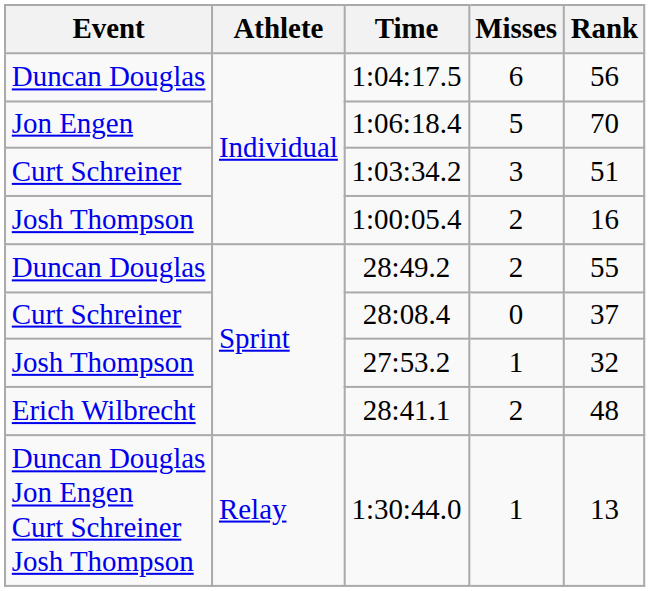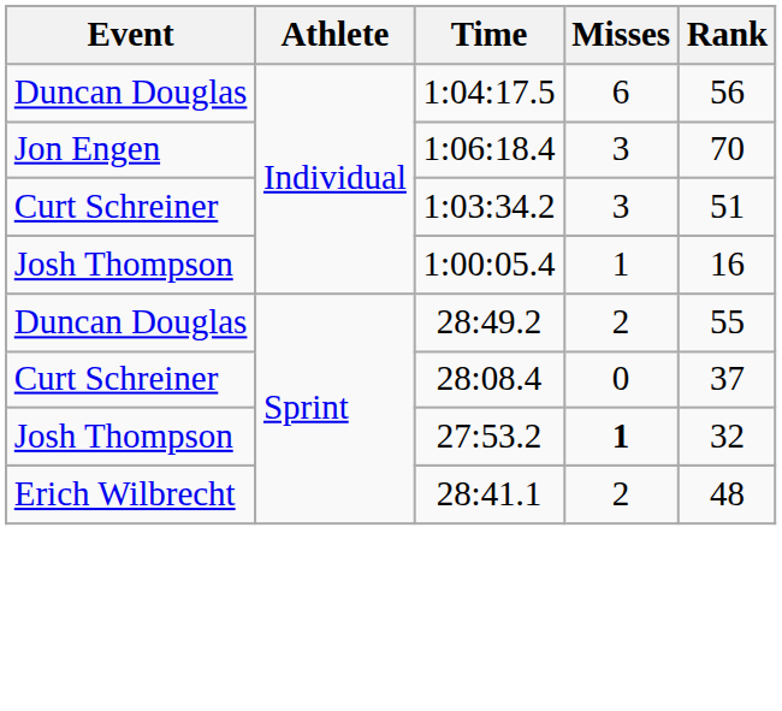1:06:18.4 | Misses: 5 -> 3
1:00:05.4 | Misses: 2 -> 1
27:53.2 | Misses: normal -> bold
- row: Duncan Douglas Jon Engen Curt Schreiner Josh Thompson | Relay | 1:30:44.0 | 1 | 13
